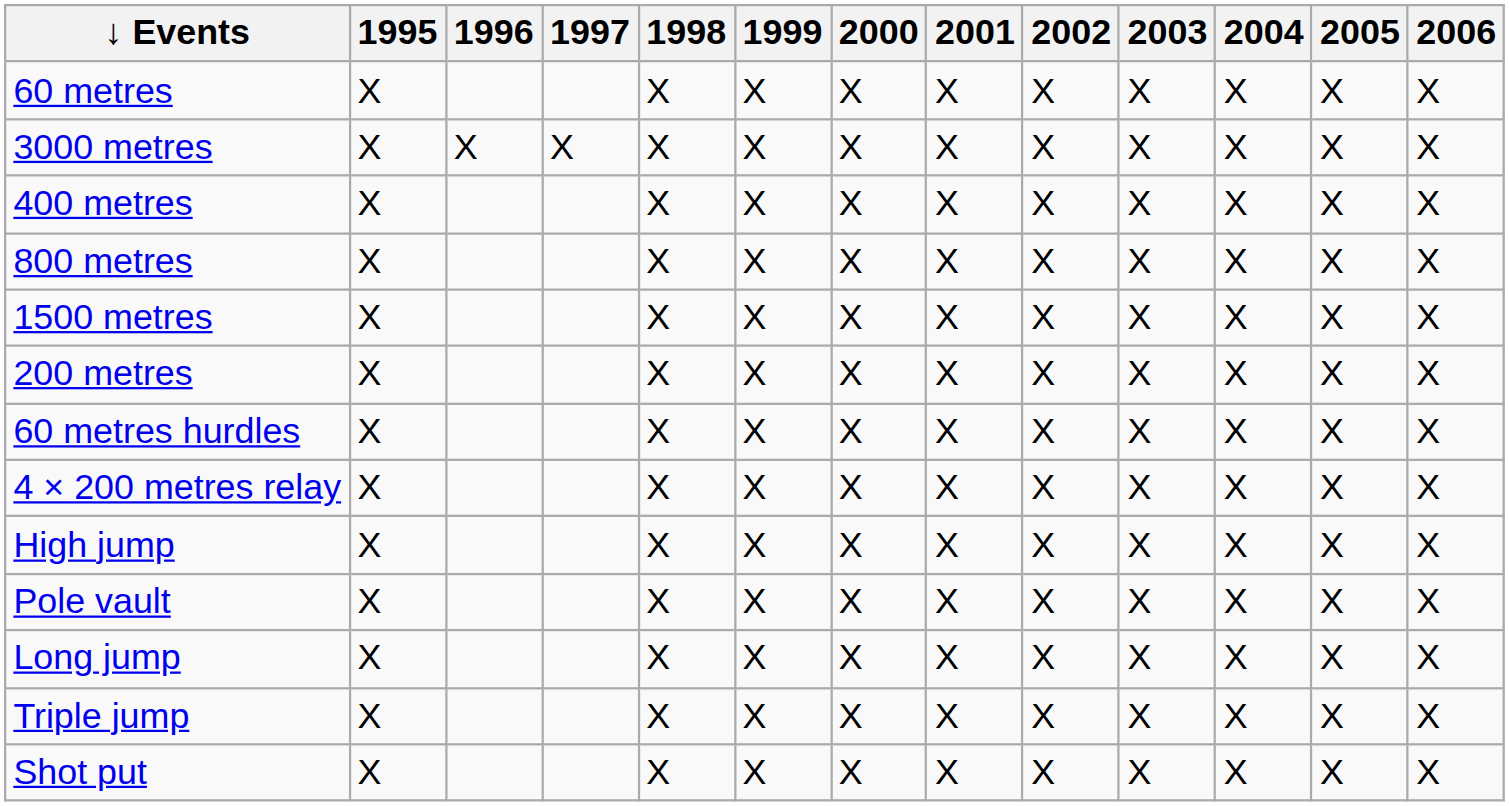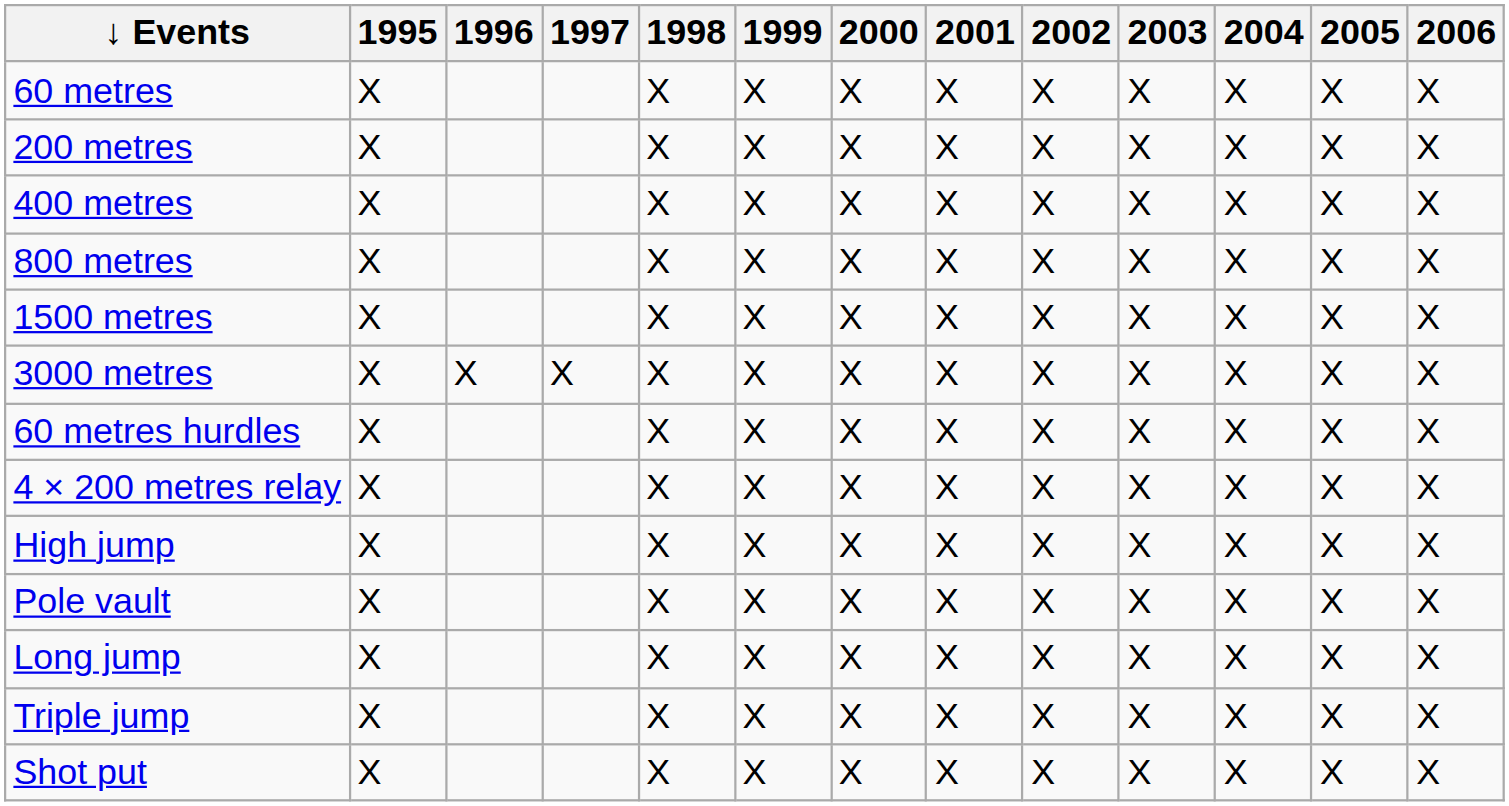rows swapped: 200 metres <-> 3000 metres
